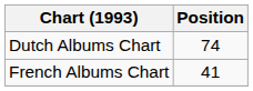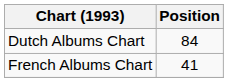Dutch Albums Chart | Position: 74 -> 84
